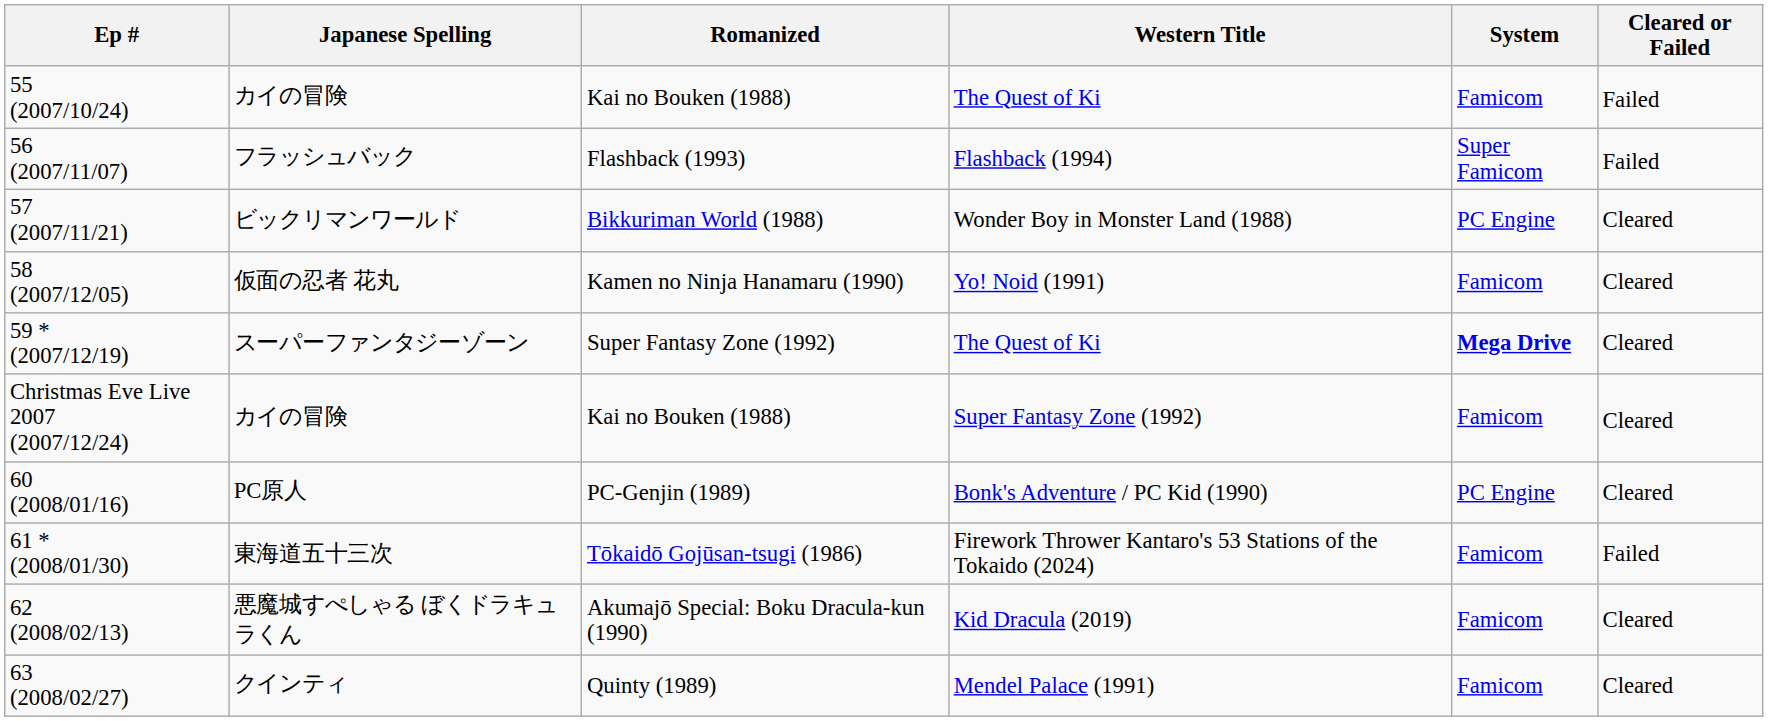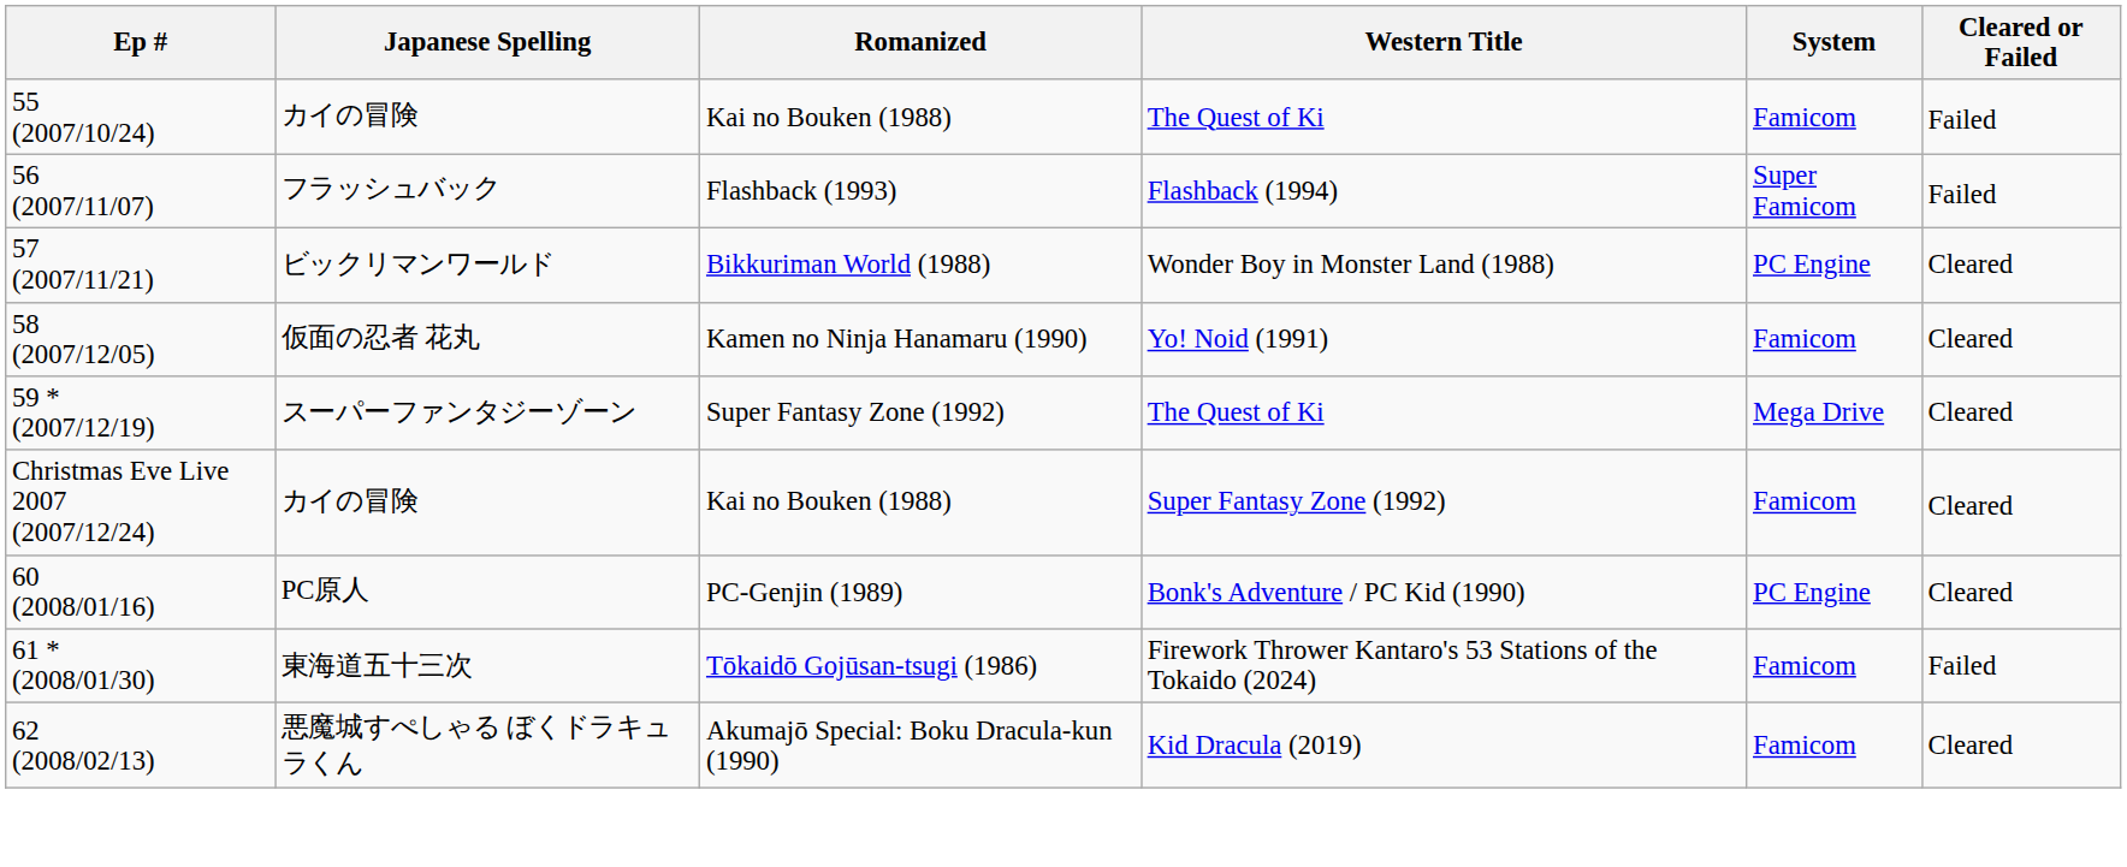スーパーファンタジーゾーン | System: bold -> normal
- row: 63 (2008/02/27) | クインティ | Quinty (1989) | Mendel Palace (1991) | Famicom | Cleared
